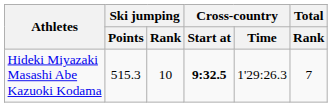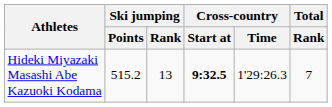Hideki Miyazaki Masashi Abe Kazuoki Kodama | Ski jumping / Points: 515.3 -> 515.2
Hideki Miyazaki Masashi Abe Kazuoki Kodama | Ski jumping / Rank: 10 -> 13
